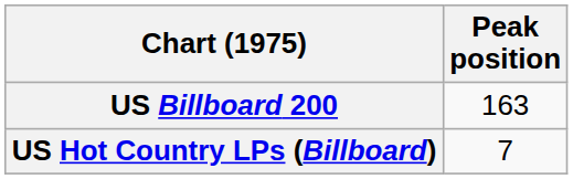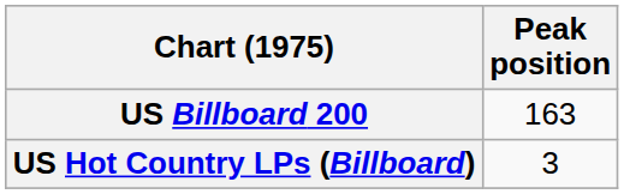US Hot Country LPs (Billboard) | Peak position: 7 -> 3
